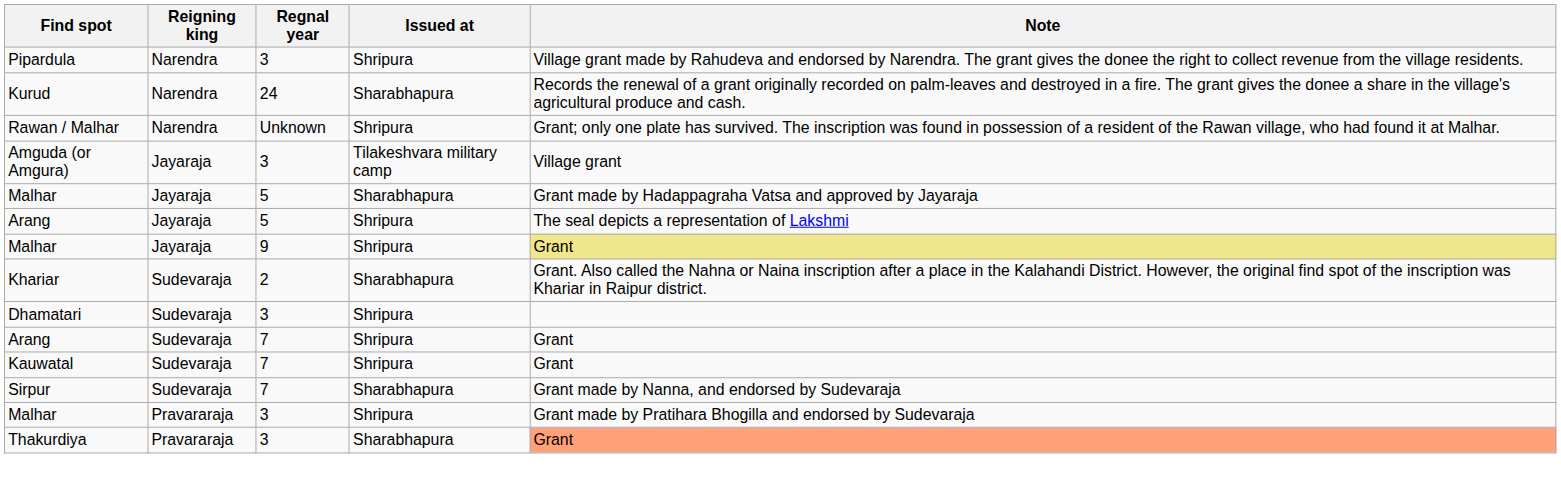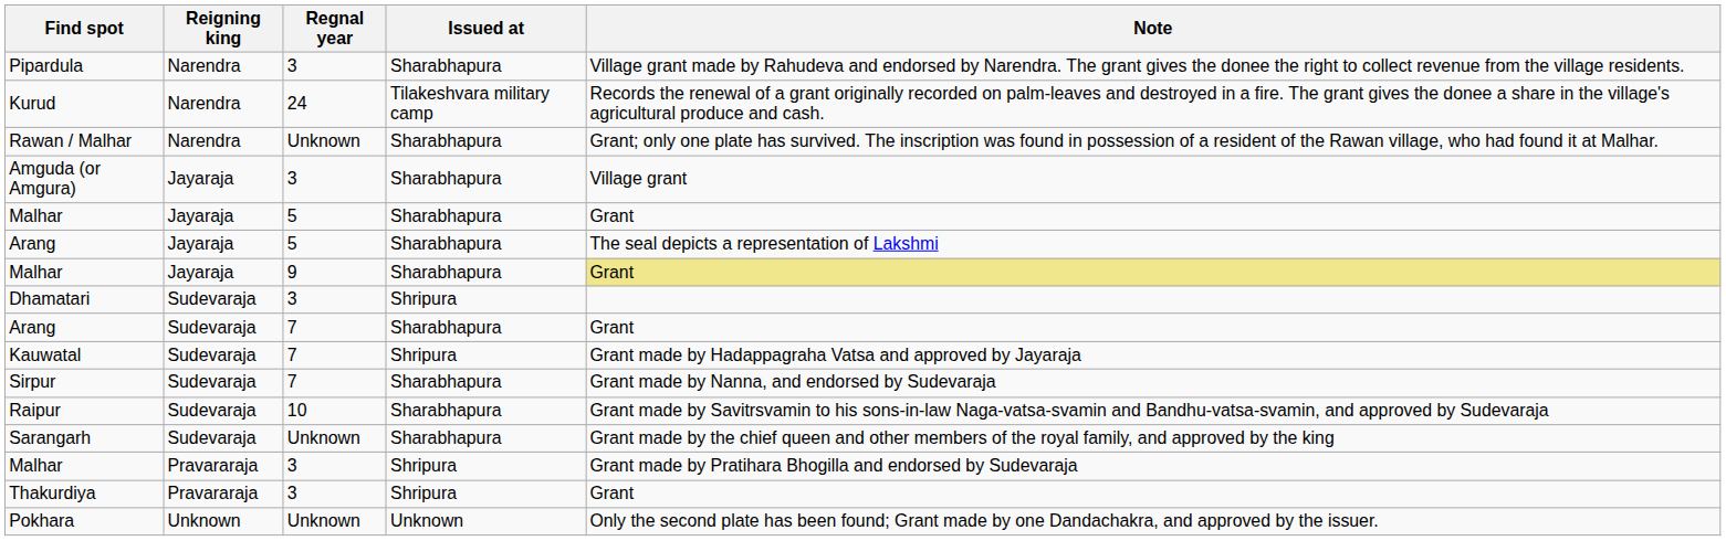Pipardula | Issued at: Shripura -> Sharabhapura
Kurud | Issued at: Sharabhapura -> Tilakeshvara military camp
Rawan / Malhar | Issued at: Shripura -> Sharabhapura
Amguda (or Amgura) | Issued at: Tilakeshvara military camp -> Sharabhapura
Malhar / 5 | Note: Grant made by Hadappagraha Vatsa and approved by Jayaraja -> Grant
Arang / 5 | Issued at: Shripura -> Sharabhapura
Malhar / 9 | Issued at: Shripura -> Sharabhapura
- row: Khariar | Sudevaraja | 2 | Sharabhapura | Grant. Also called the Nahna or Naina inscription after a place in the Kalahandi District. However, the original find spot of the inscription was Khariar in Raipur district.
Arang / 7 | Issued at: Shripura -> Sharabhapura
Kauwatal | Note: Grant -> Grant made by Hadappagraha Vatsa and approved by Jayaraja
+ row: Raipur | Sudevaraja | 10 | Sharabhapura | Grant made by Savitrsvamin to his sons-in-law Naga-vatsa-svamin and Bandhu-vatsa-svamin, and approved by Sudevaraja
+ row: Sarangarh | Sudevaraja | Unknown | Sharabhapura | Grant made by the chief queen and other members of the royal family, and approved by the king
Thakurdiya | Issued at: Sharabhapura -> Shripura
Thakurdiya | Note: lightsalmon background -> no background
+ row: Pokhara | Unknown | Unknown | Unknown | Only the second plate has been found; Grant made by one Dandachakra, and approved by the issuer.
